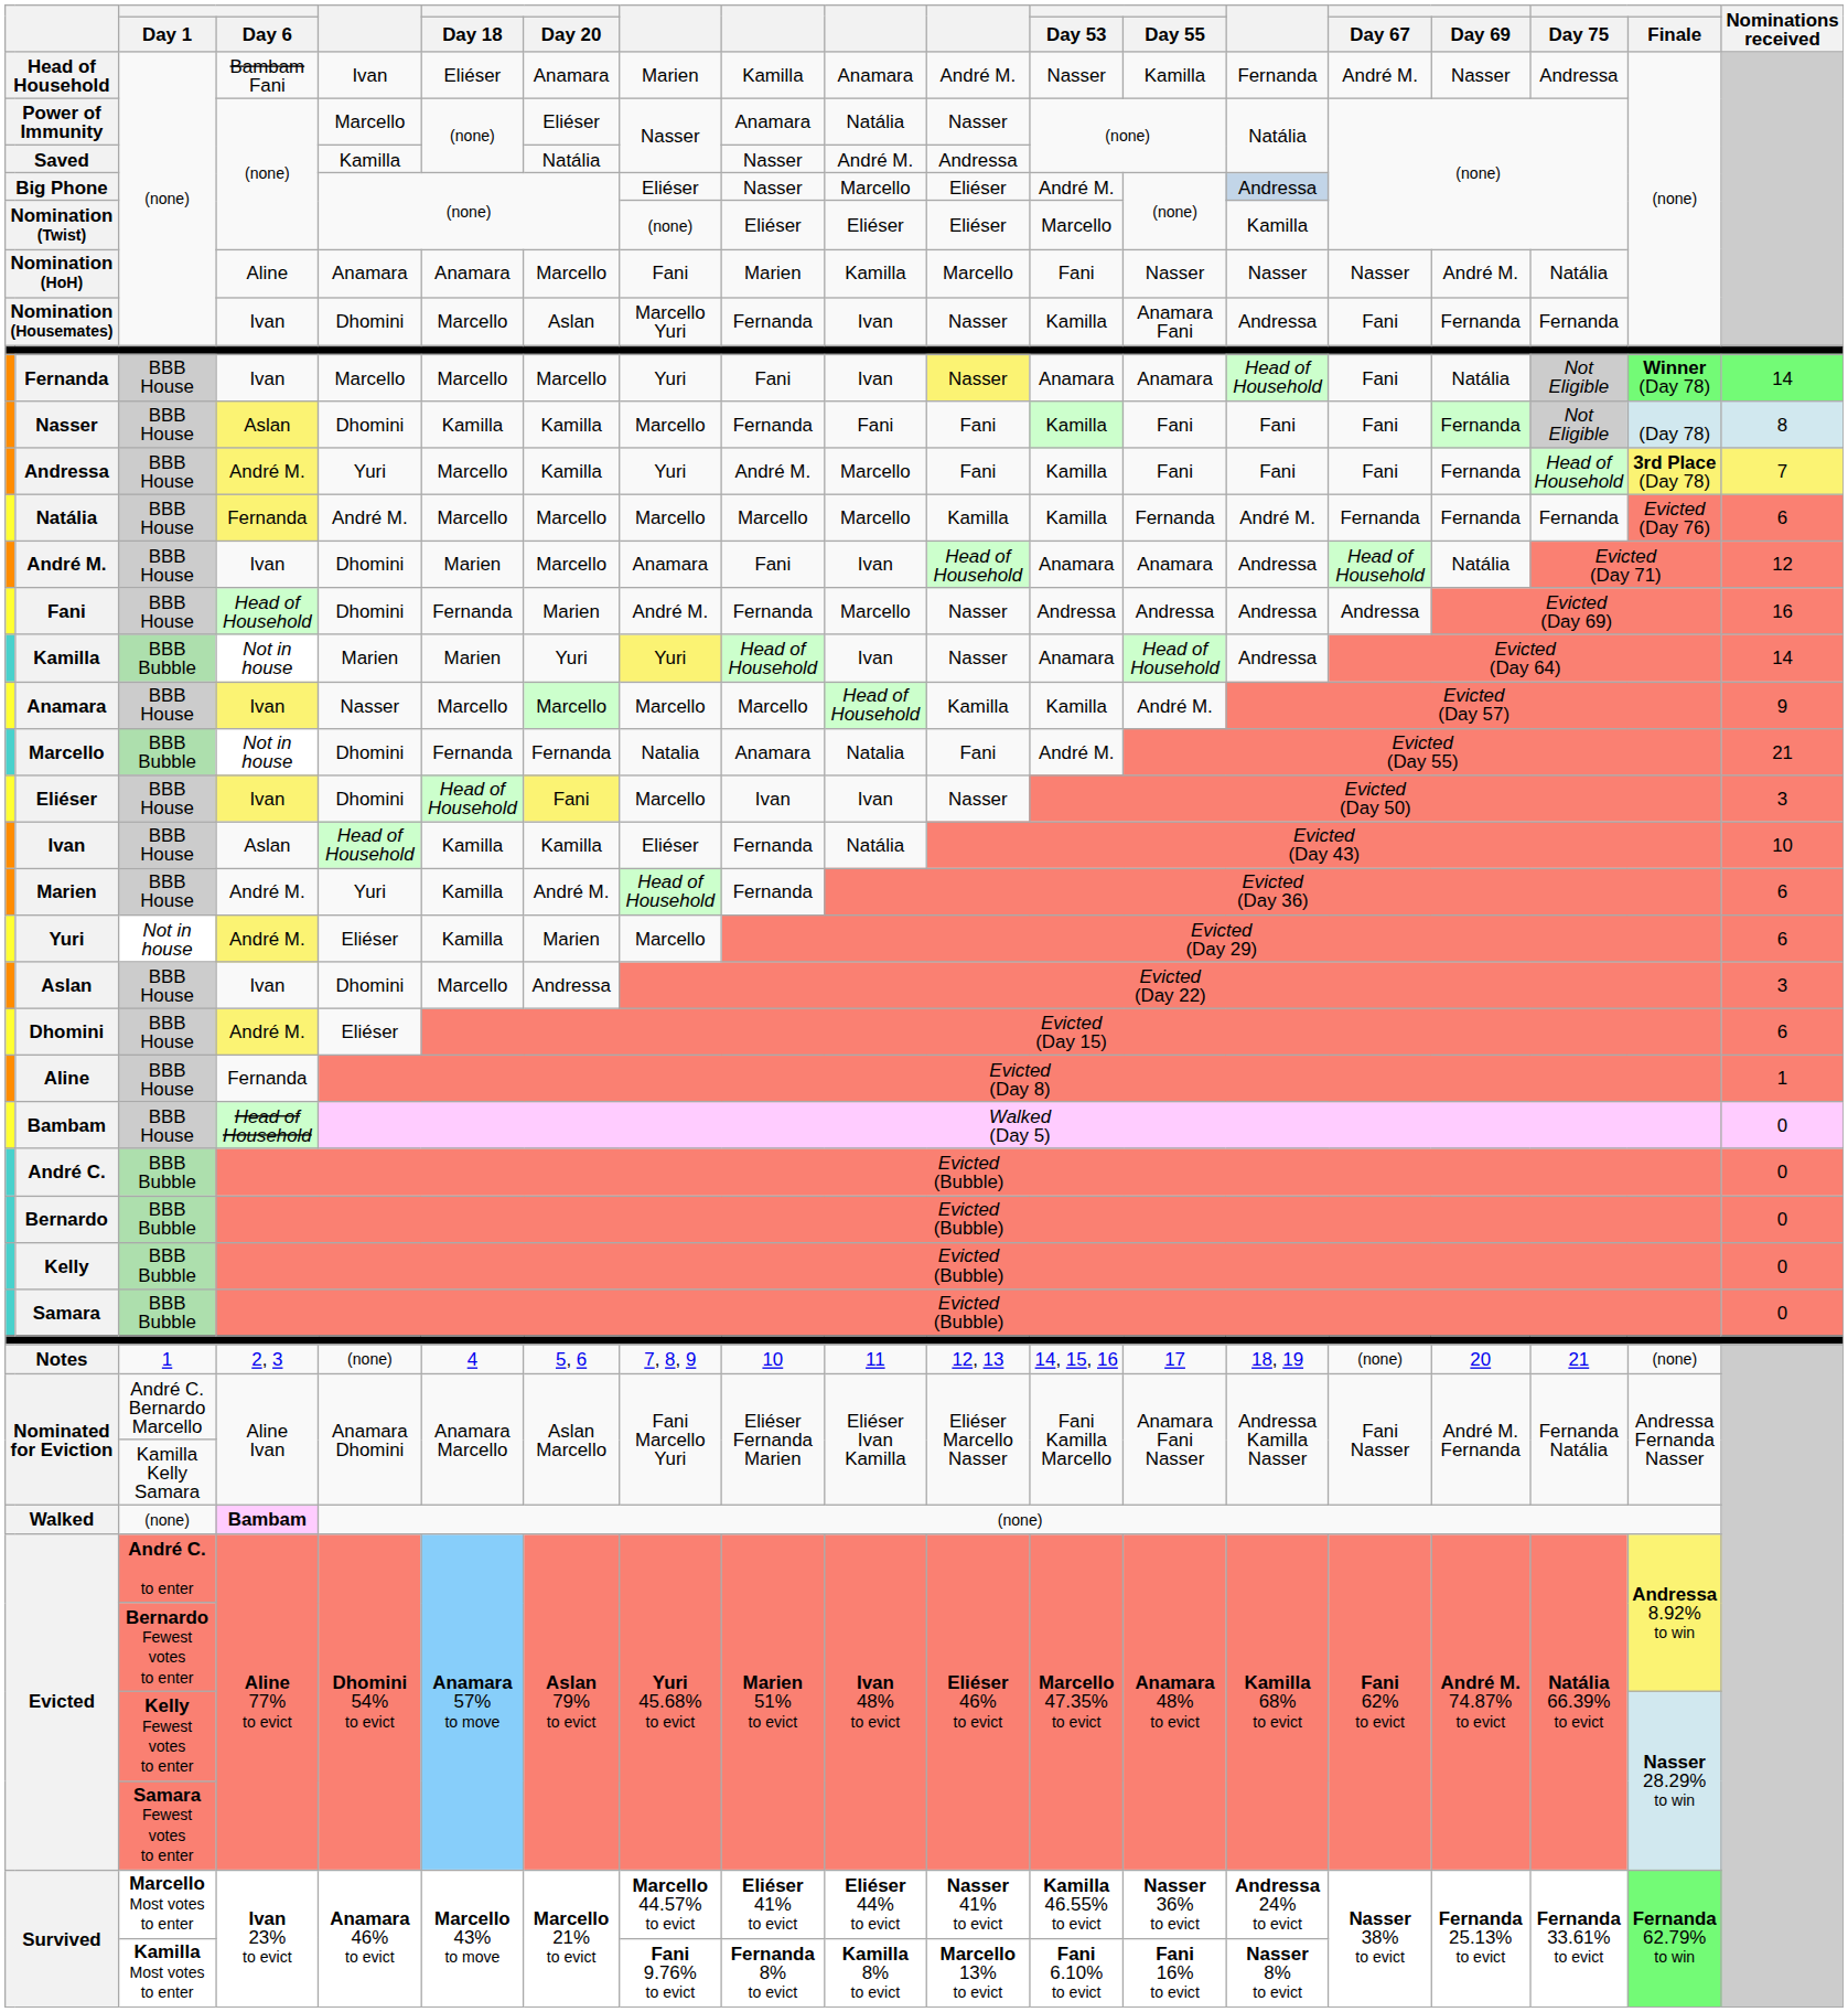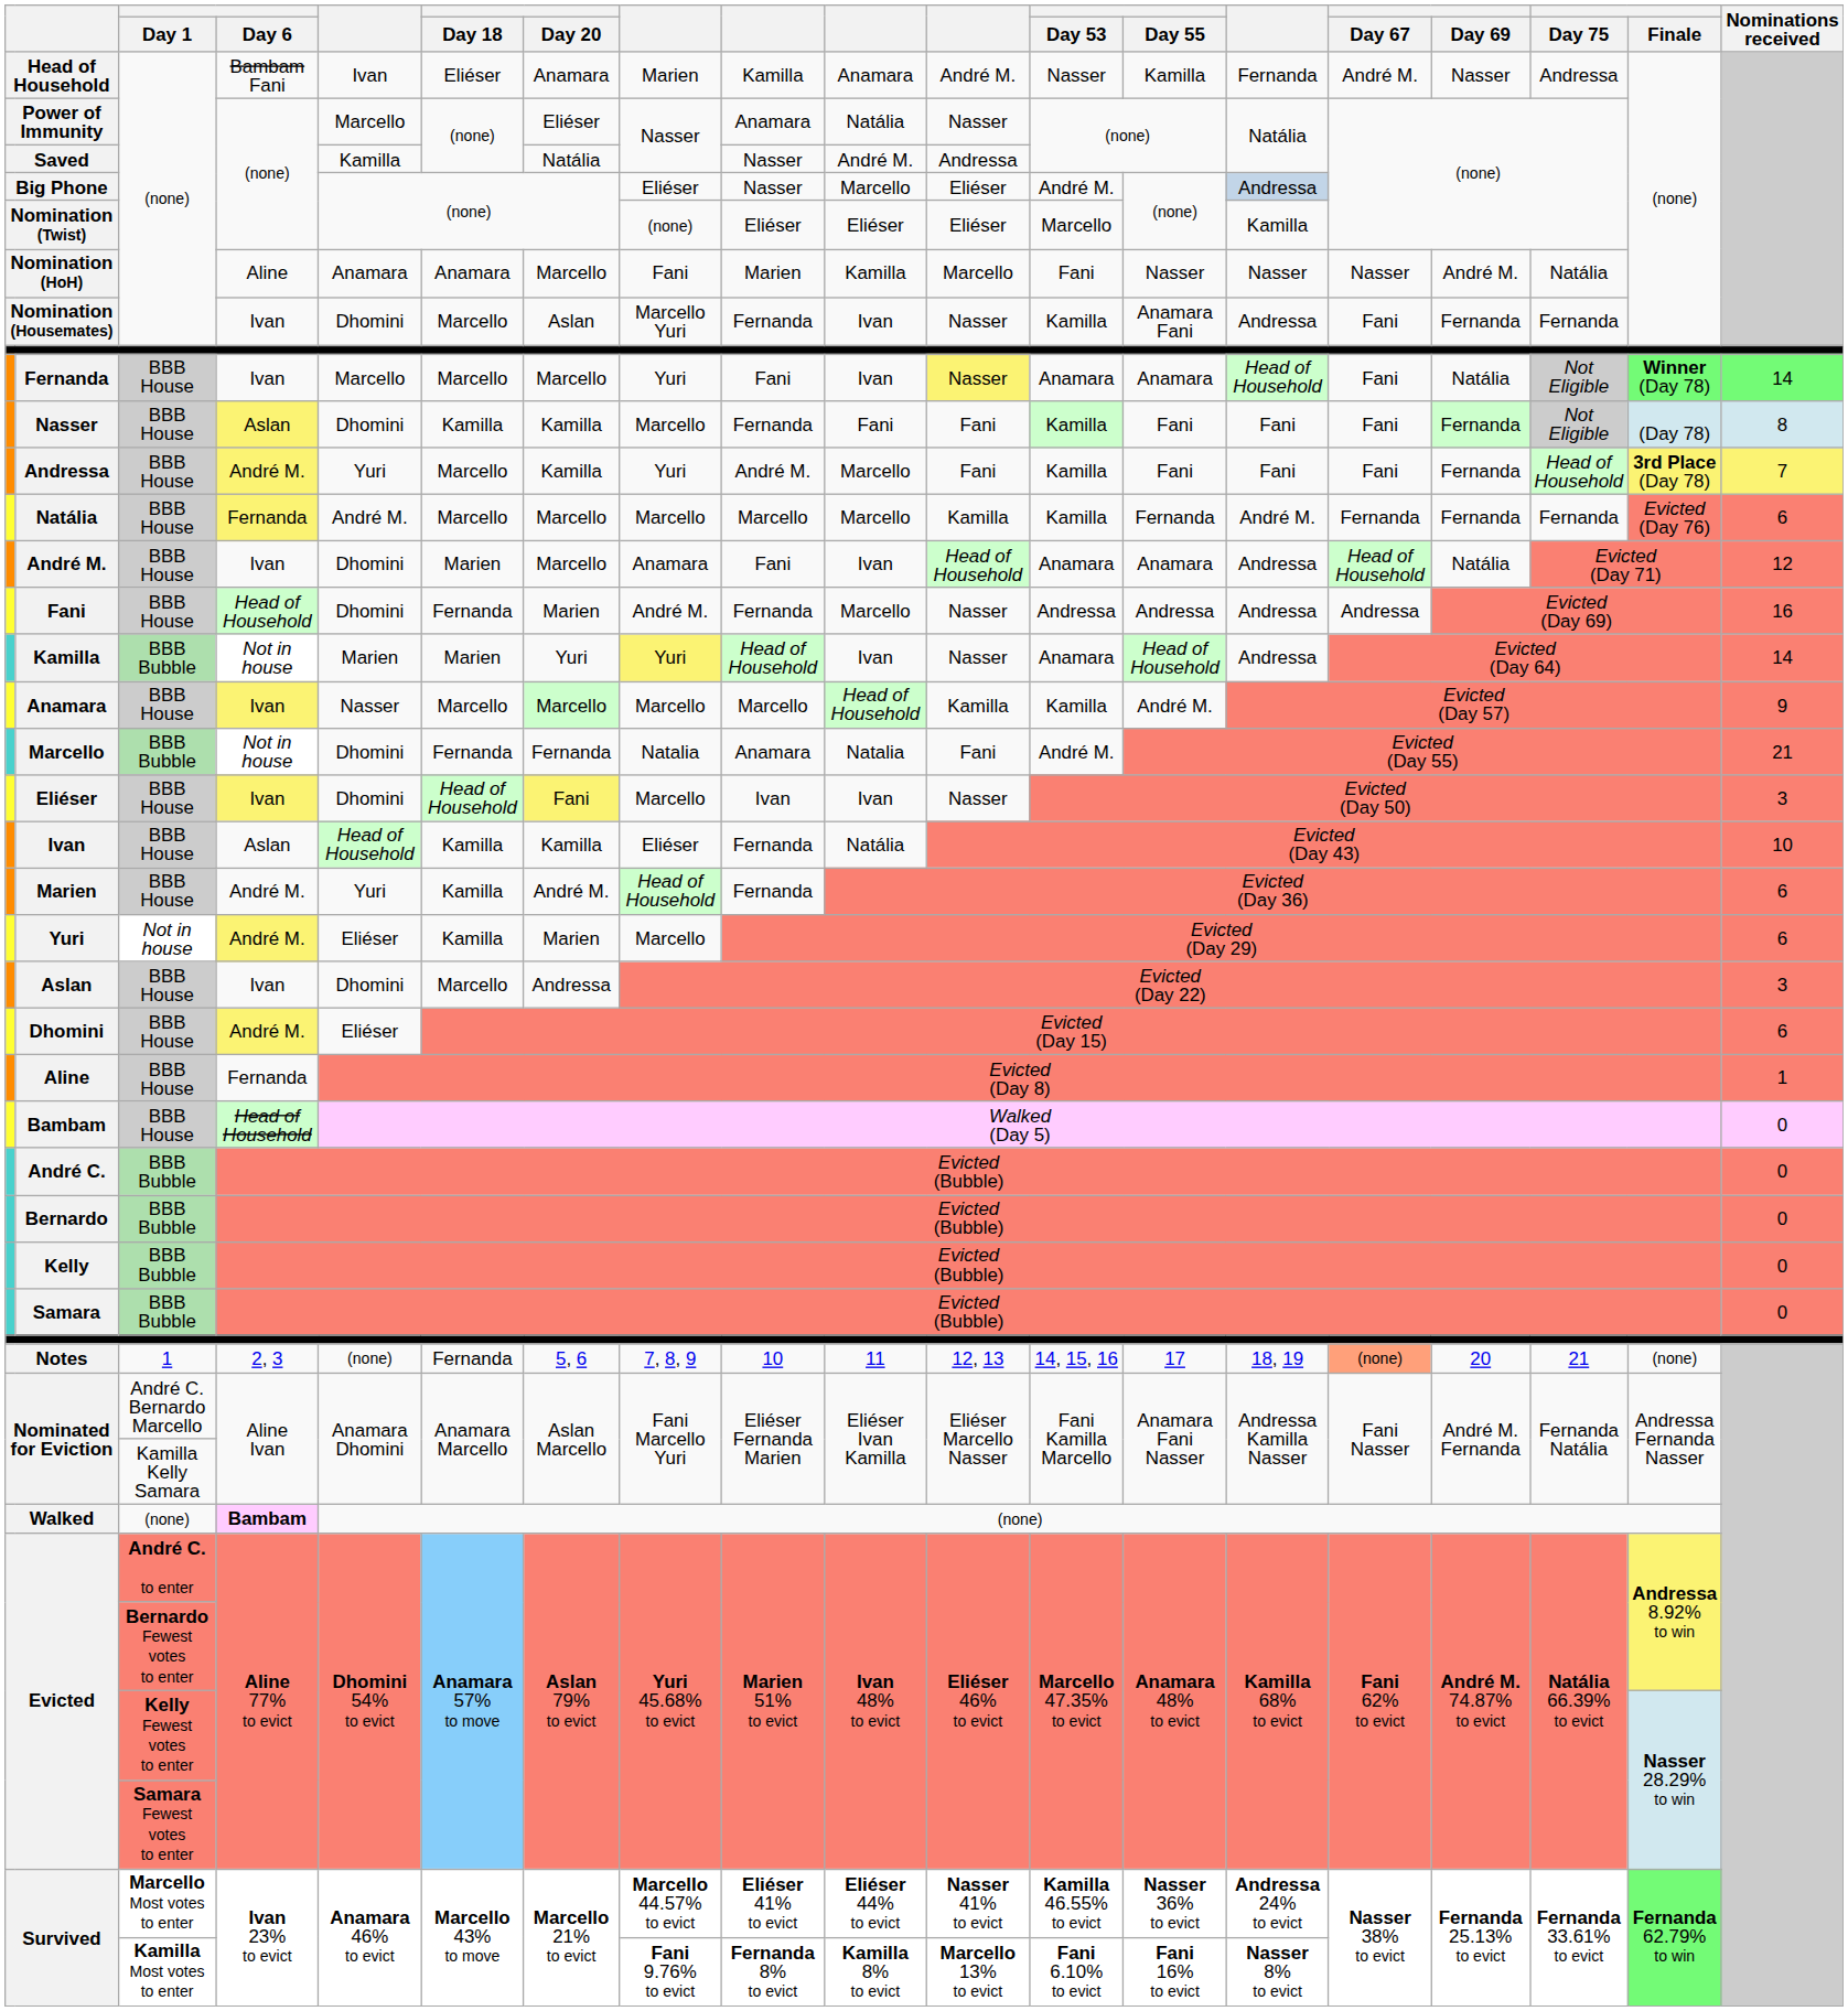Notes | Day 18: 4 -> Fernanda
Notes | Day 67: no background -> lightsalmon background
